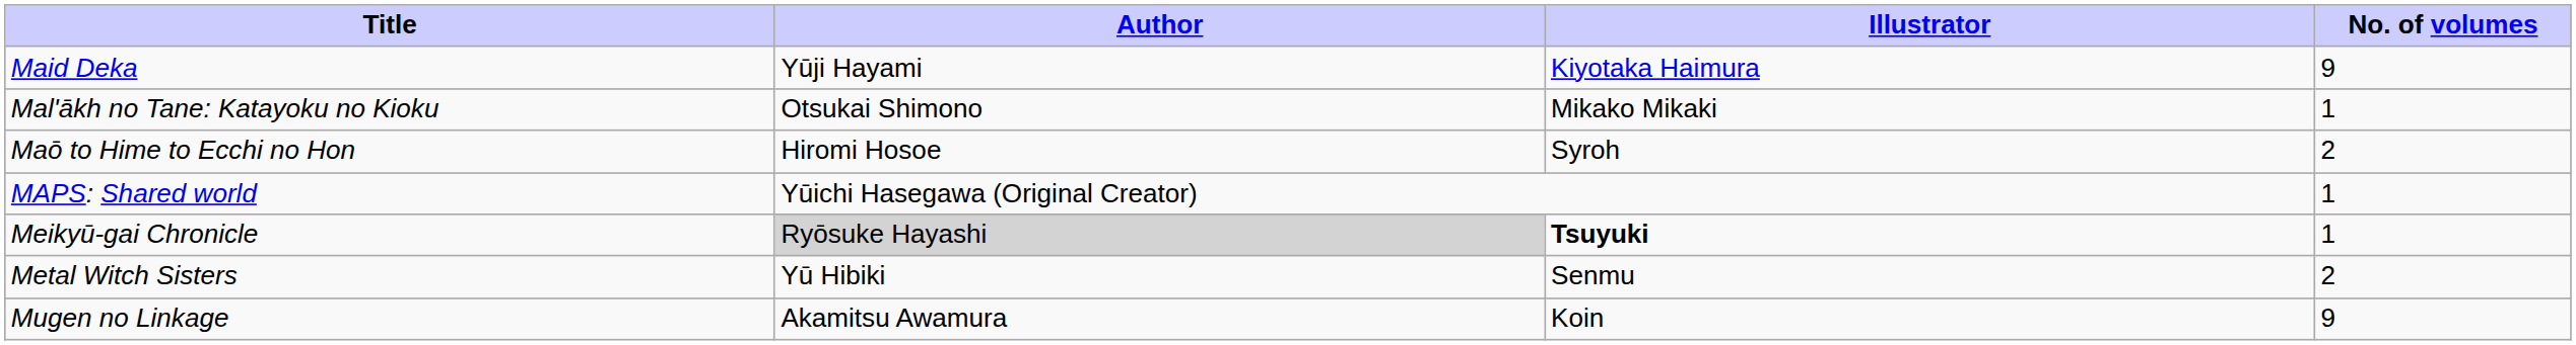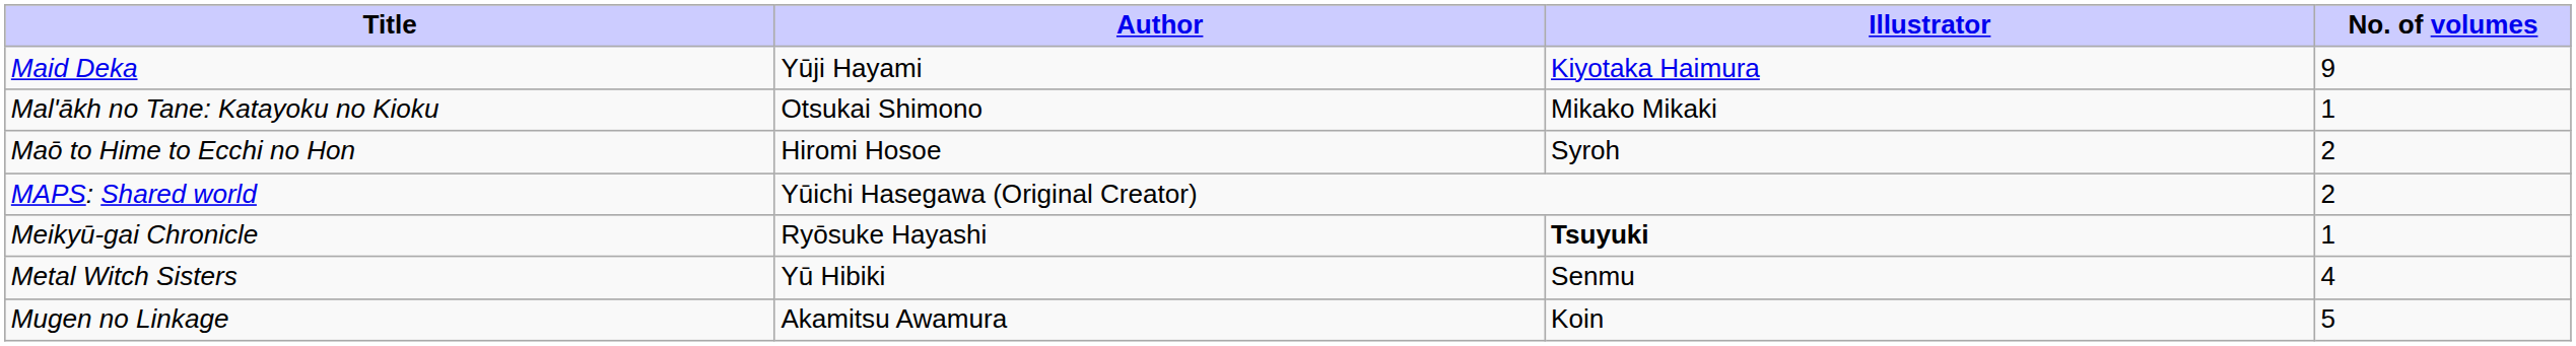MAPS: Shared world | No. of volumes: 1 -> 2
Meikyū-gai Chronicle | Author: lightgrey background -> no background
Metal Witch Sisters | No. of volumes: 2 -> 4
Mugen no Linkage | No. of volumes: 9 -> 5
